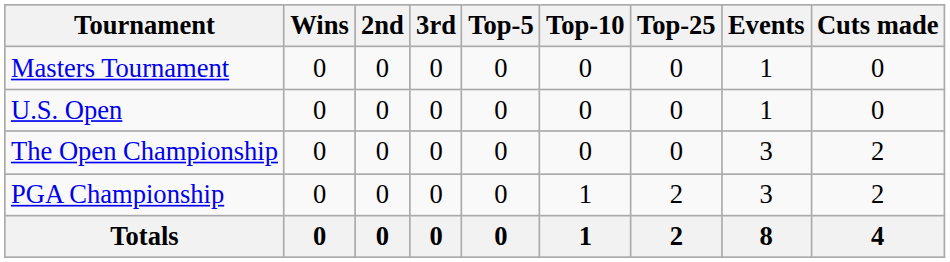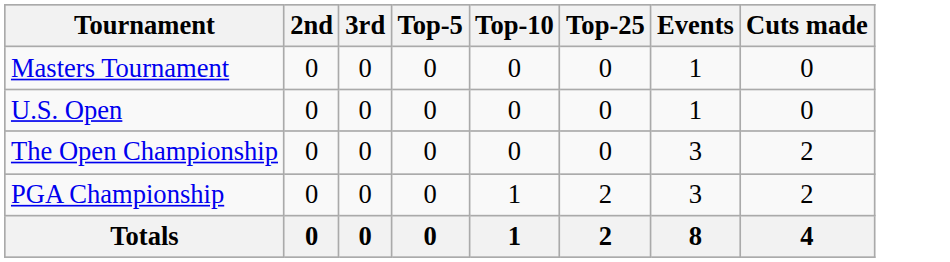- column: Wins | 0 | 0 | 0 | 0 | 0
